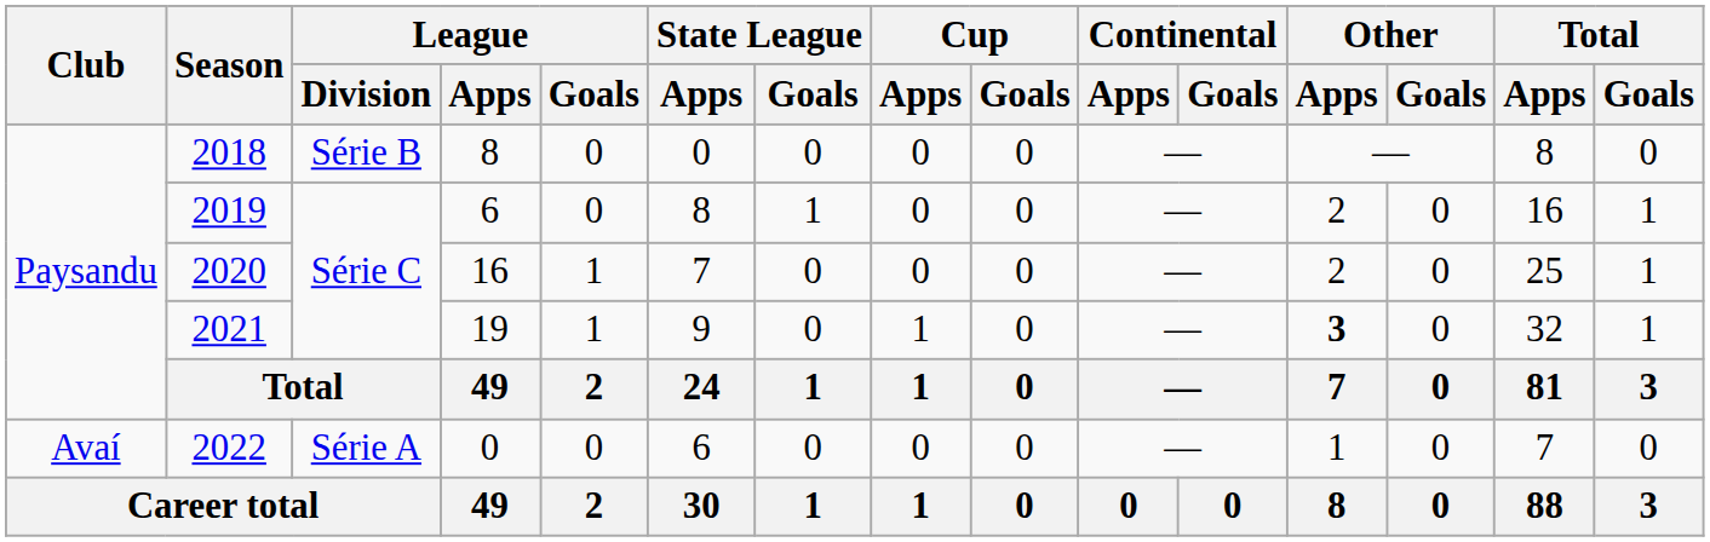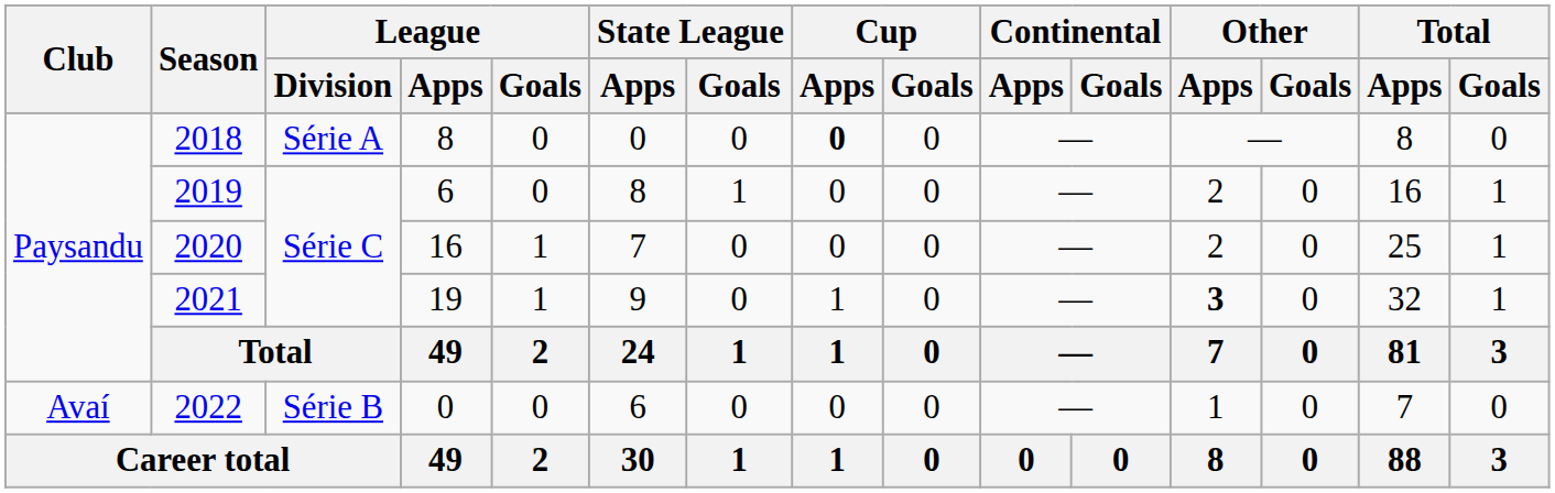2018 | League / Division: Série B -> Série A
2018 | Cup / Apps: normal -> bold
2022 | League / Division: Série A -> Série B
